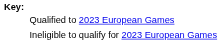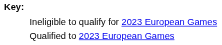rows swapped: Qualified to 2023 European Games <-> Ineligible to qualify for 2023 European Games
